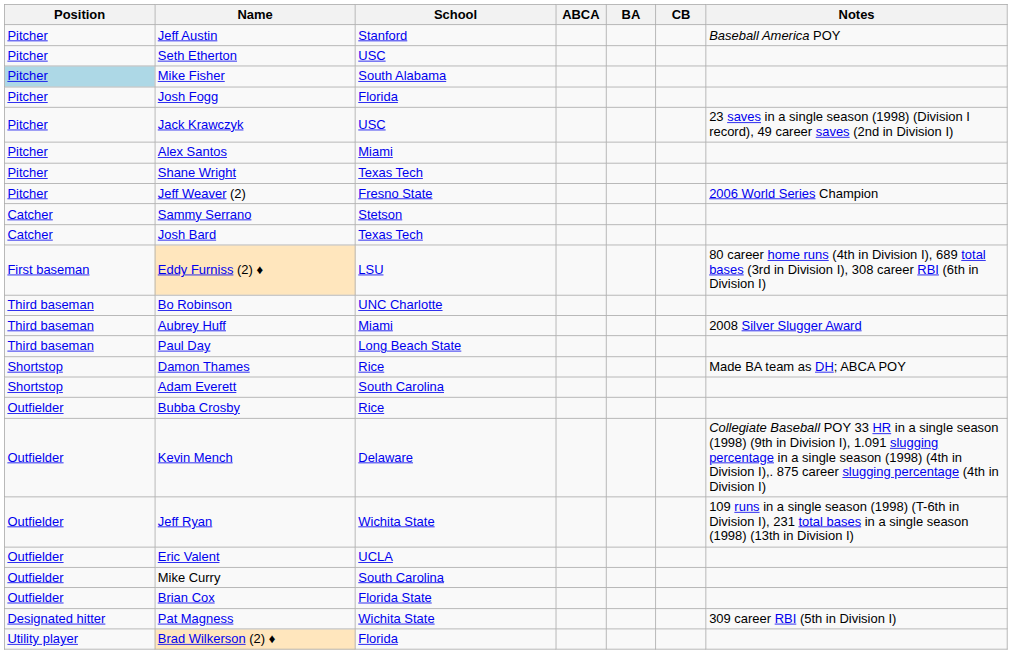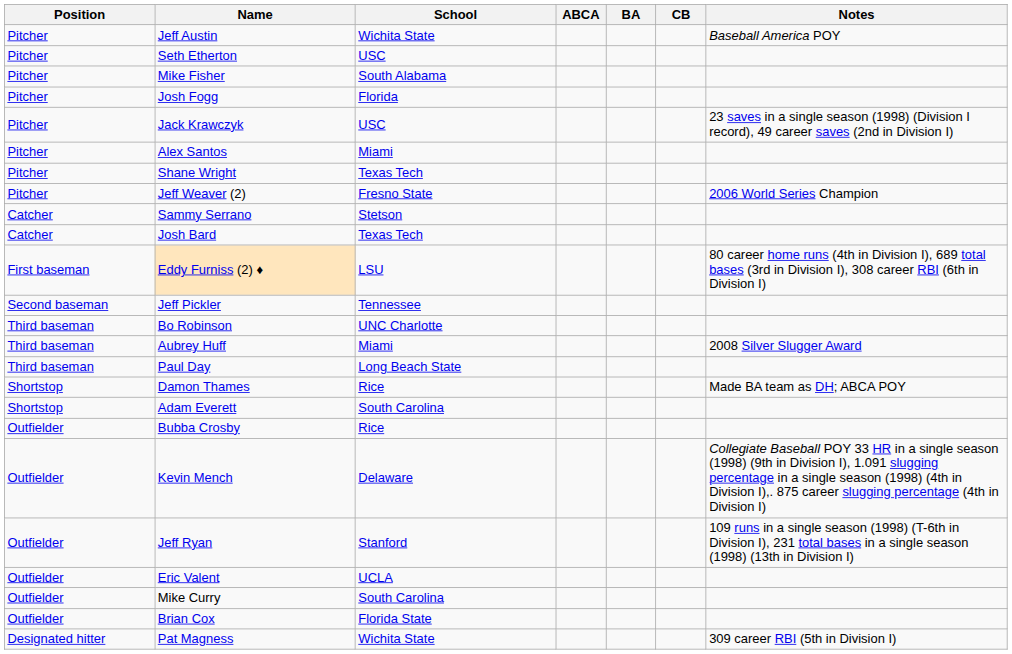Jeff Austin | School: Stanford -> Wichita State
Mike Fisher | Position: lightblue background -> no background
+ row: Second baseman | Jeff Pickler | Tennessee
Jeff Ryan | School: Wichita State -> Stanford
- row: Utility player | Brad Wilkerson (2) ♦ | Florida
